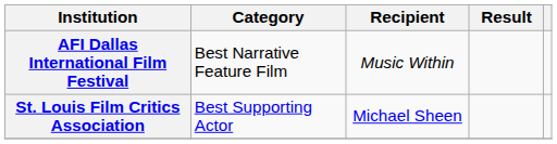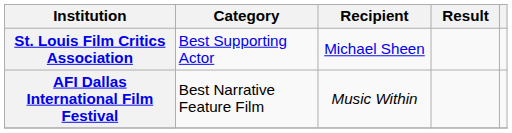rows swapped: AFI Dallas International Film Festival <-> St. Louis Film Critics Association
